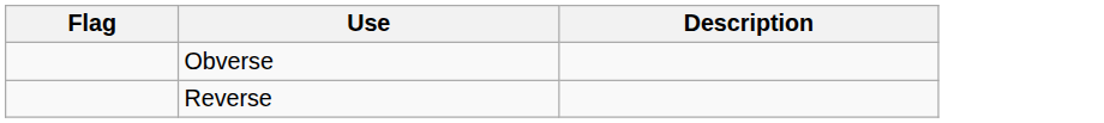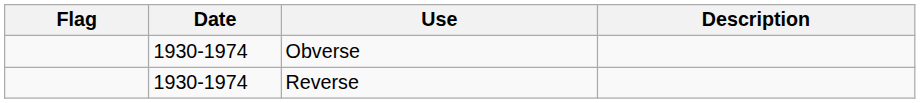+ column: Date | 1930-1974 | 1930-1974
